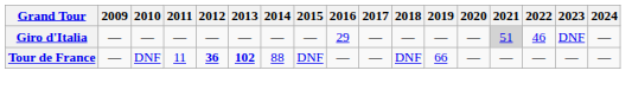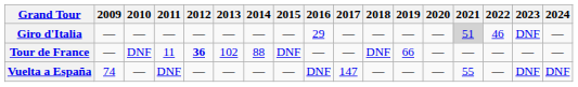Tour de France | 2013: bold -> normal
+ row: Vuelta a España | 74 | — | DNF | — | — | — | — | DNF | 147 | — | — | — | 55 | — | DNF | DNF
